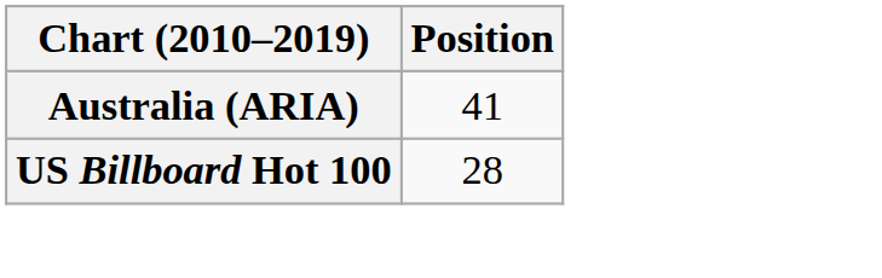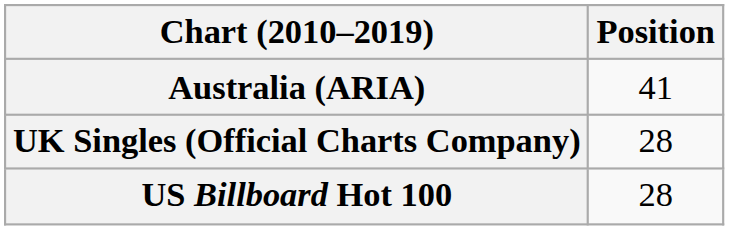+ row: UK Singles (Official Charts Company) | 28
